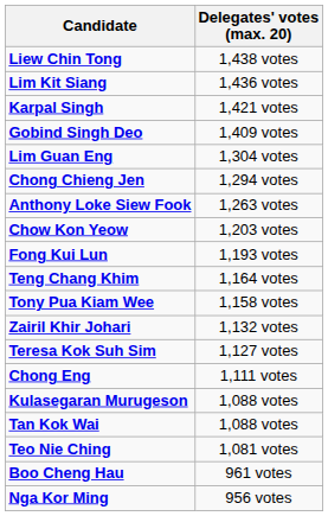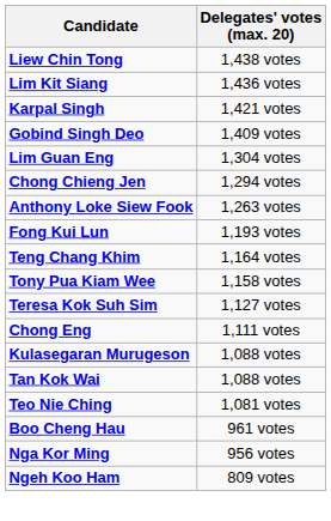- row: Chow Kon Yeow | 1,203 votes
- row: Zairil Khir Johari | 1,132 votes
+ row: Ngeh Koo Ham | 809 votes
